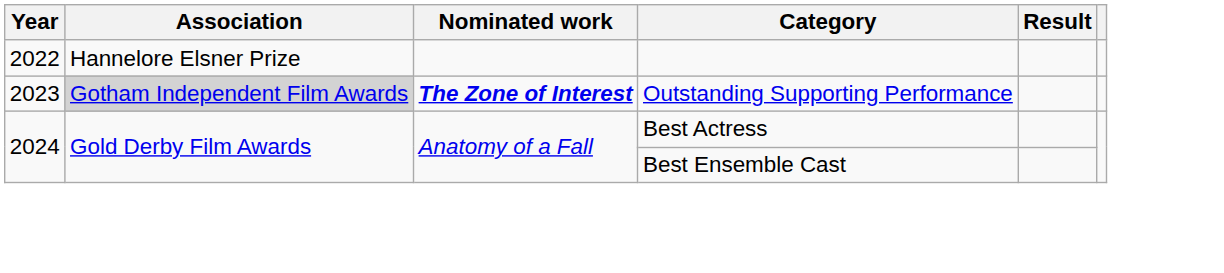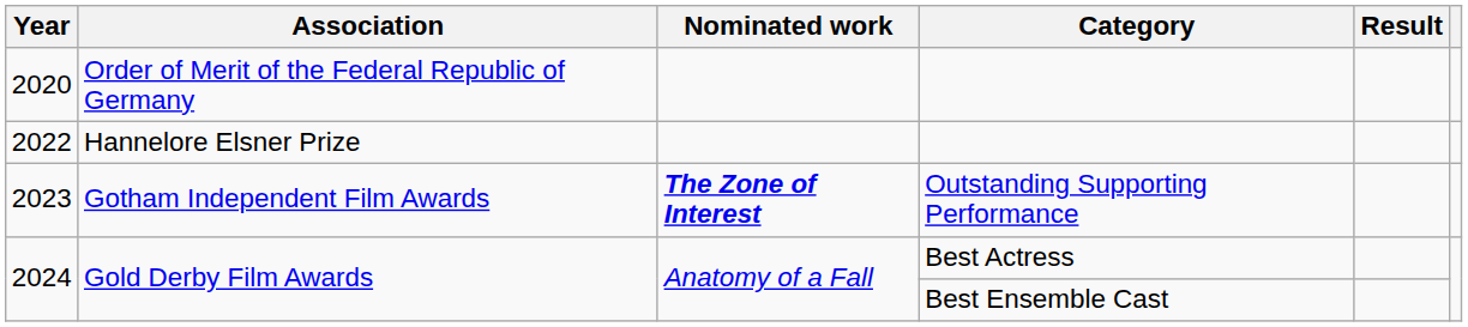+ row: 2020 | Order of Merit of the Federal Republic of Germany
2023 | Association: lightgrey background -> no background
